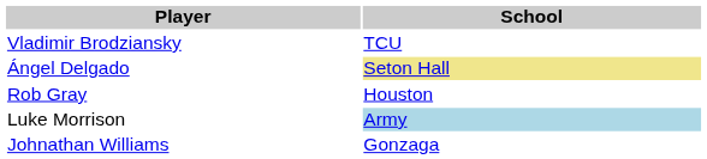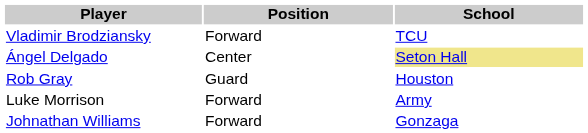+ column: Position | Forward | Center | Guard | Forward | Forward
Luke Morrison | School: lightblue background -> no background
